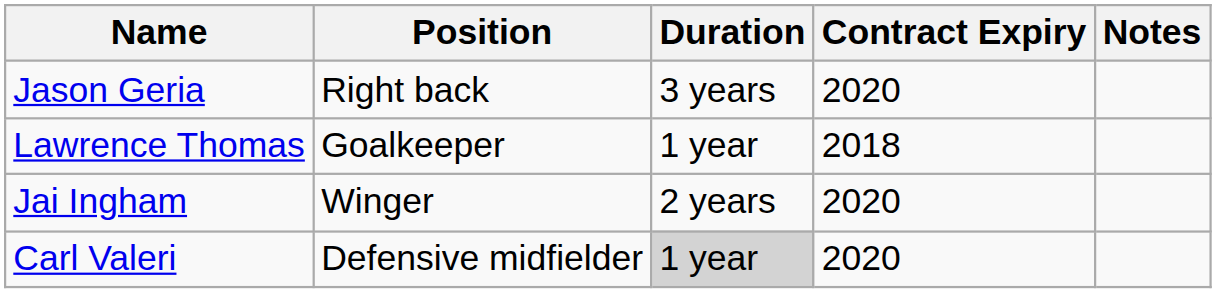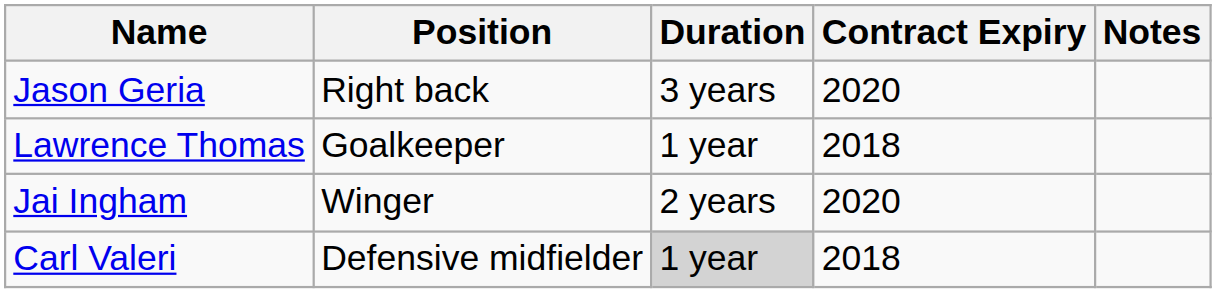Carl Valeri | Contract Expiry: 2020 -> 2018
